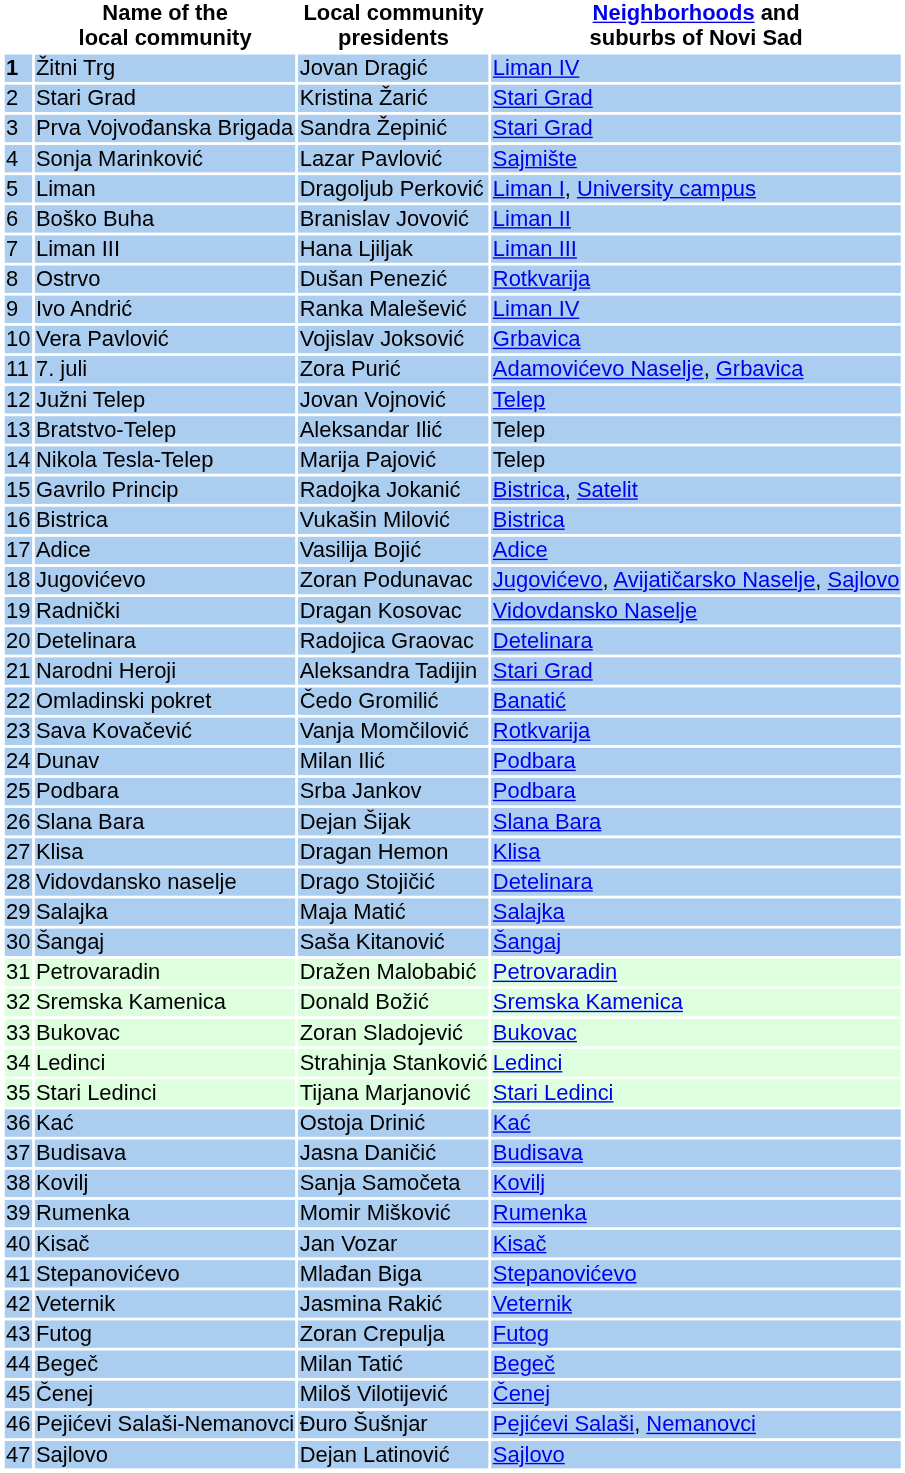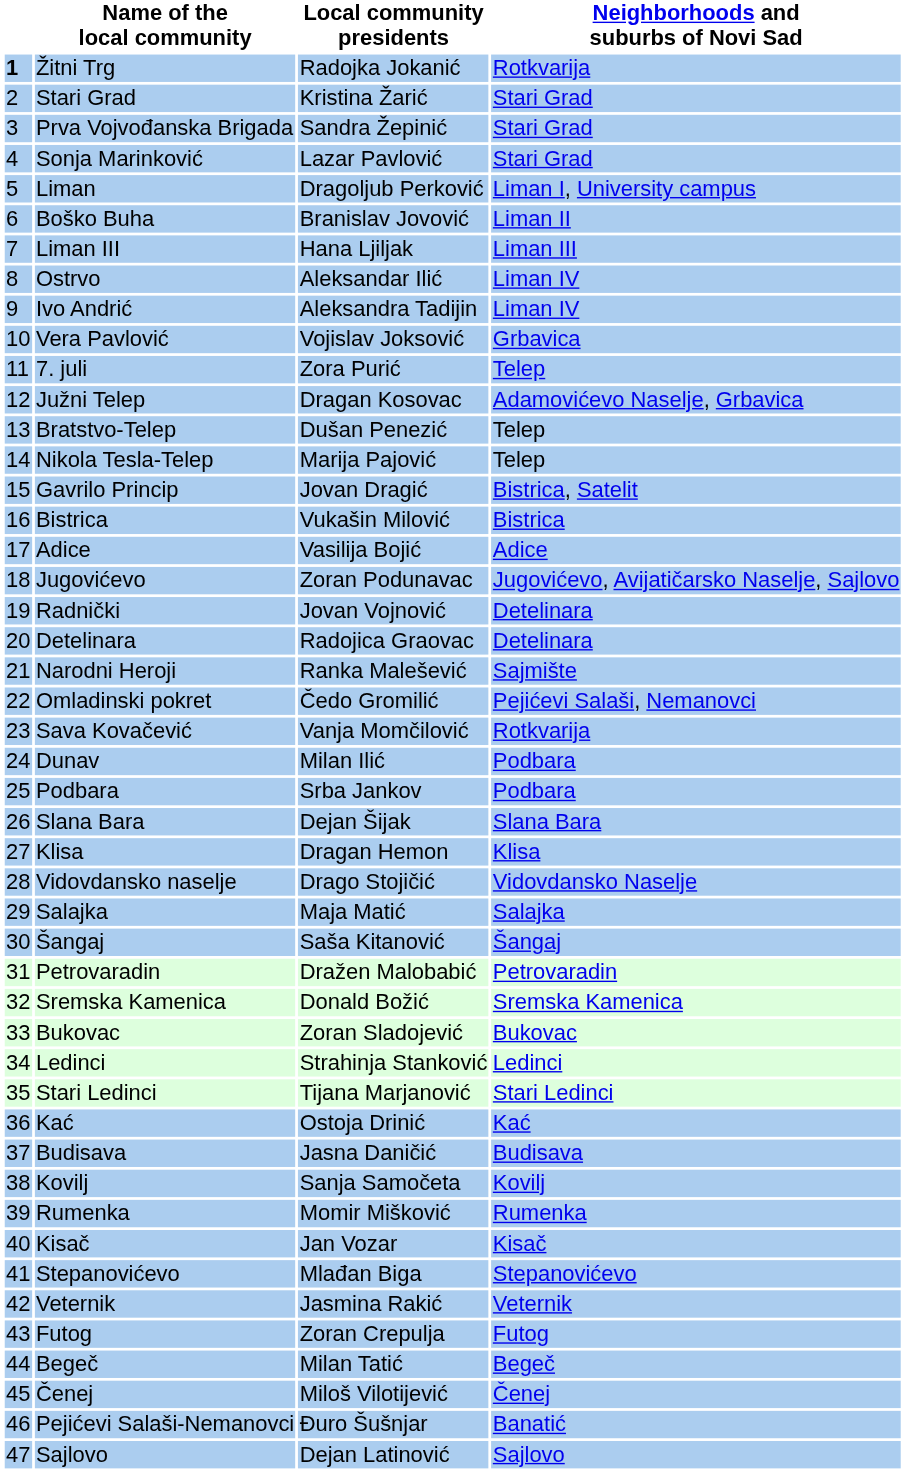Žitni Trg | Local community presidents: Jovan Dragić -> Radojka Jokanić
Žitni Trg | Neighborhoods and suburbs of Novi Sad: Liman IV -> Rotkvarija
Sonja Marinković | Neighborhoods and suburbs of Novi Sad: Sajmište -> Stari Grad
Ostrvo | Local community presidents: Dušan Penezić -> Aleksandar Ilić
Ostrvo | Neighborhoods and suburbs of Novi Sad: Rotkvarija -> Liman IV
Ivo Andrić | Local community presidents: Ranka Malešević -> Aleksandra Tadijin
7. juli | Neighborhoods and suburbs of Novi Sad: Adamovićevo Naselje, Grbavica -> Telep
Južni Telep | Local community presidents: Jovan Vojnović -> Dragan Kosovac
Južni Telep | Neighborhoods and suburbs of Novi Sad: Telep -> Adamovićevo Naselje, Grbavica
Bratstvo-Telep | Local community presidents: Aleksandar Ilić -> Dušan Penezić
Gavrilo Princip | Local community presidents: Radojka Jokanić -> Jovan Dragić
Radnički | Local community presidents: Dragan Kosovac -> Jovan Vojnović
Radnički | Neighborhoods and suburbs of Novi Sad: Vidovdansko Naselje -> Detelinara
Narodni Heroji | Local community presidents: Aleksandra Tadijin -> Ranka Malešević
Narodni Heroji | Neighborhoods and suburbs of Novi Sad: Stari Grad -> Sajmište
Omladinski pokret | Neighborhoods and suburbs of Novi Sad: Banatić -> Pejićevi Salaši, Nemanovci
Vidovdansko naselje | Neighborhoods and suburbs of Novi Sad: Detelinara -> Vidovdansko Naselje
Pejićevi Salaši-Nemanovci | Neighborhoods and suburbs of Novi Sad: Pejićevi Salaši, Nemanovci -> Banatić
